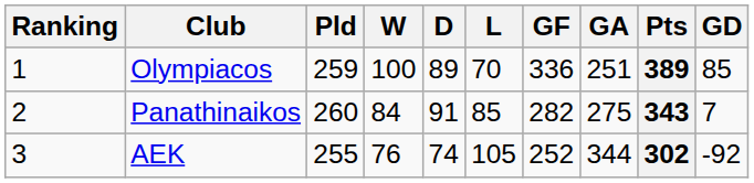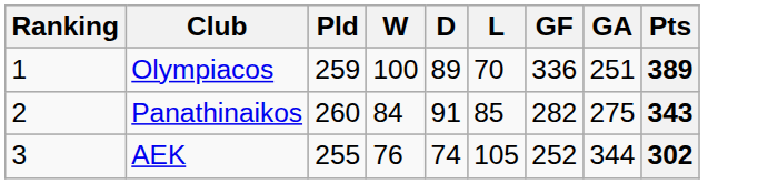- column: GD | 85 | 7 | -92
